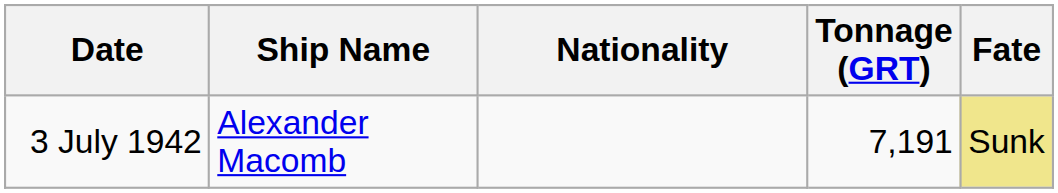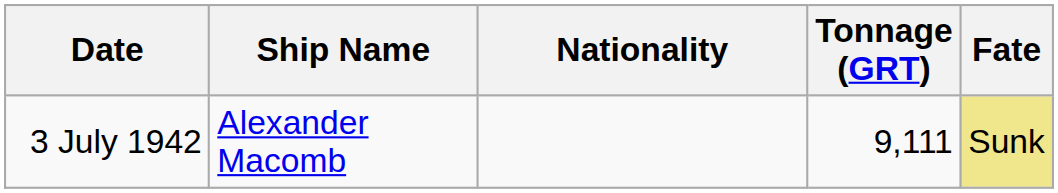3 July 1942 | Tonnage (GRT): 7,191 -> 9,111
